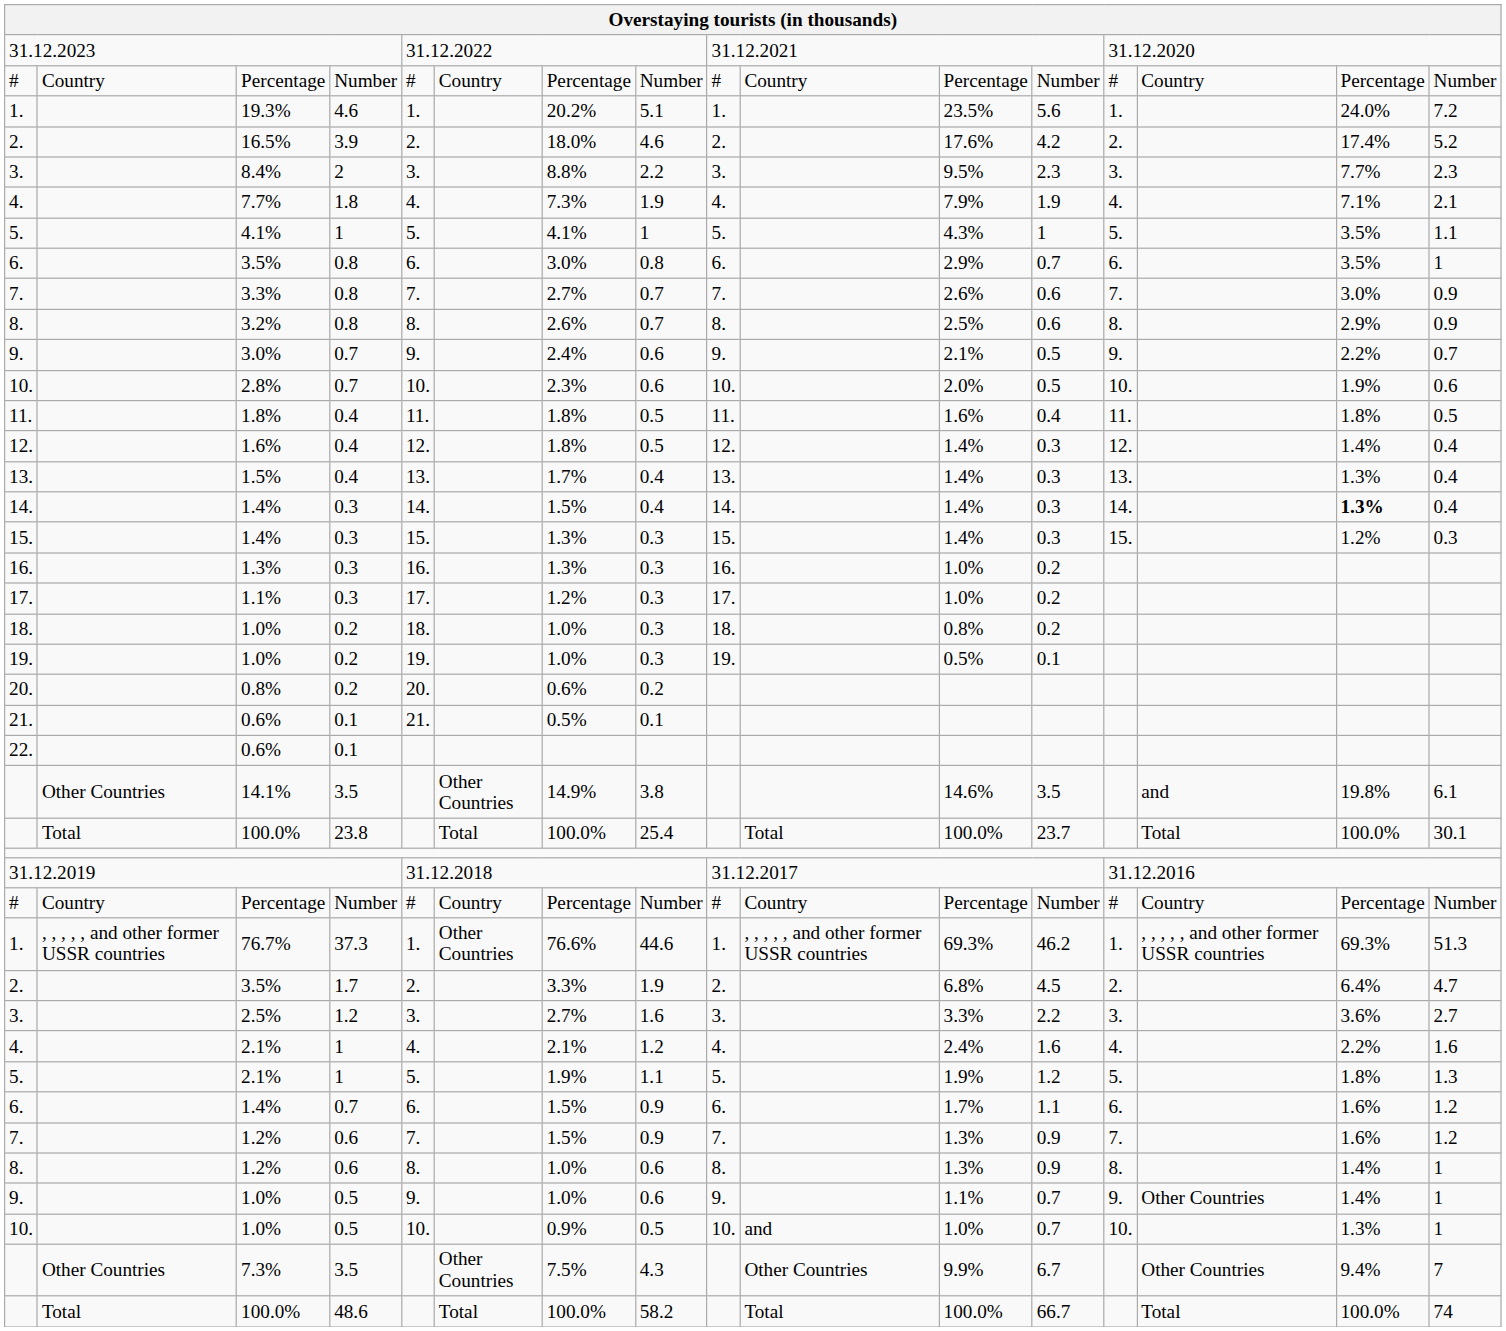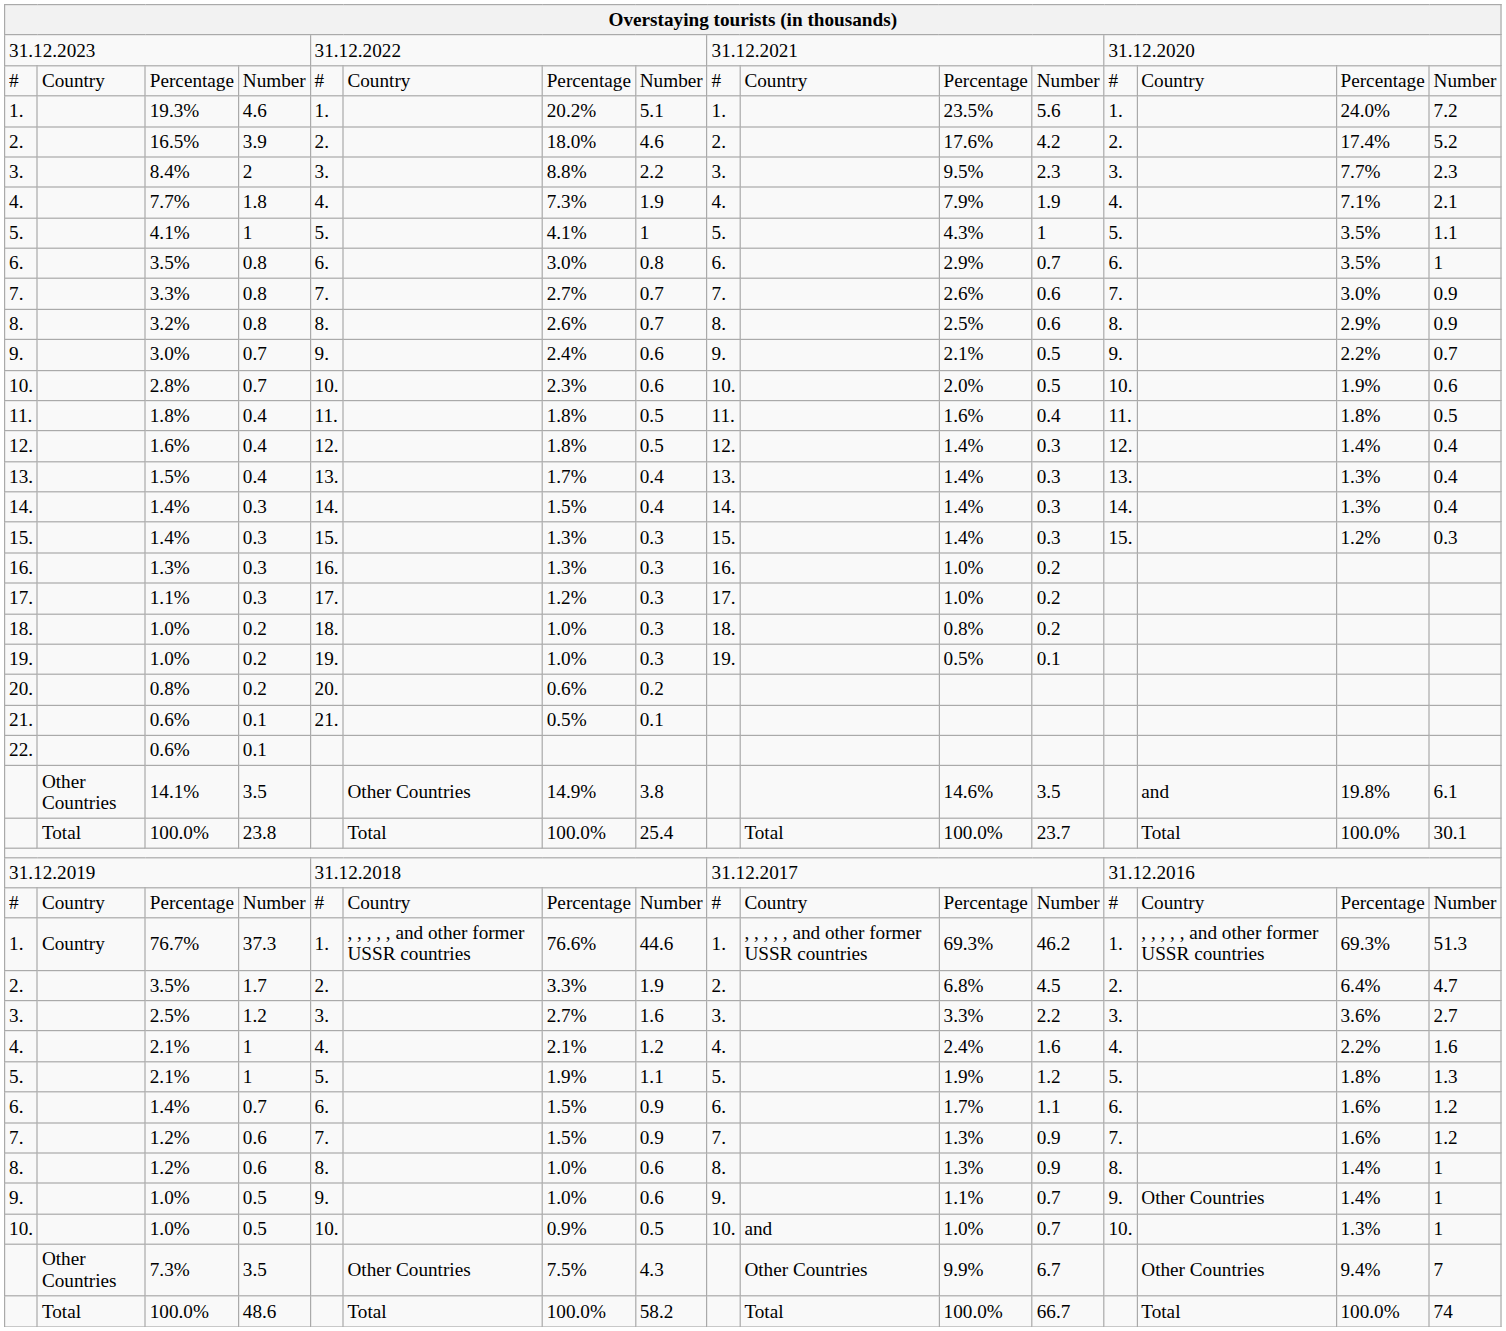14. / 1.4% | column 15: bold -> normal
76.7% | column 2: , , , , , and other former USSR countries -> Country
76.7% | column 6: Other Countries -> , , , , , and other former USSR countries
